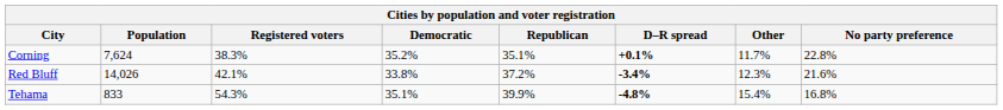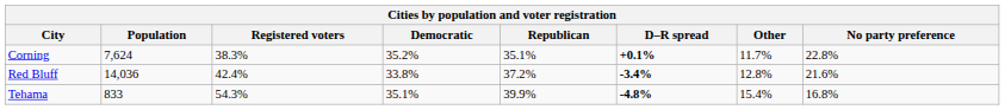Red Bluff | Population: 14,026 -> 14,036
Red Bluff | Registered voters: 42.1% -> 42.4%
Red Bluff | Other: 12.3% -> 12.8%
